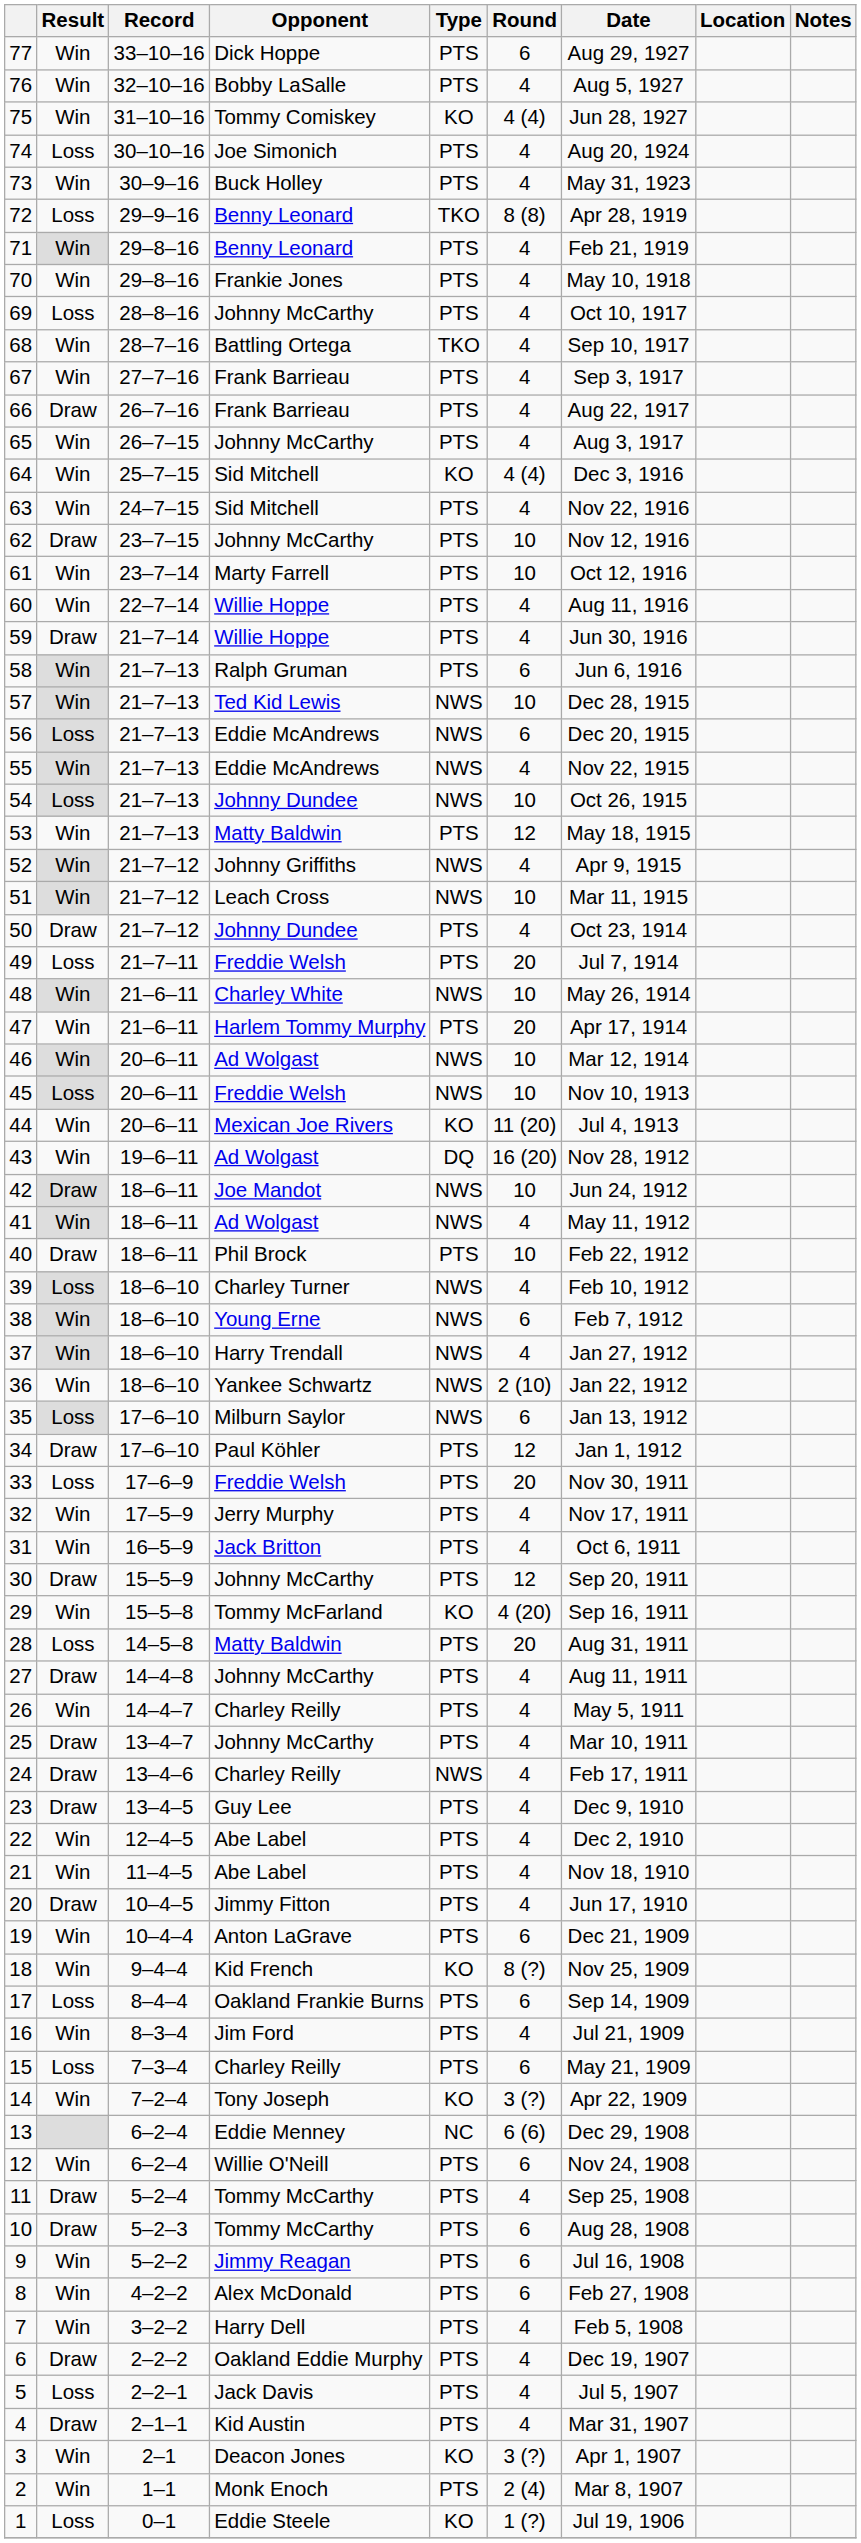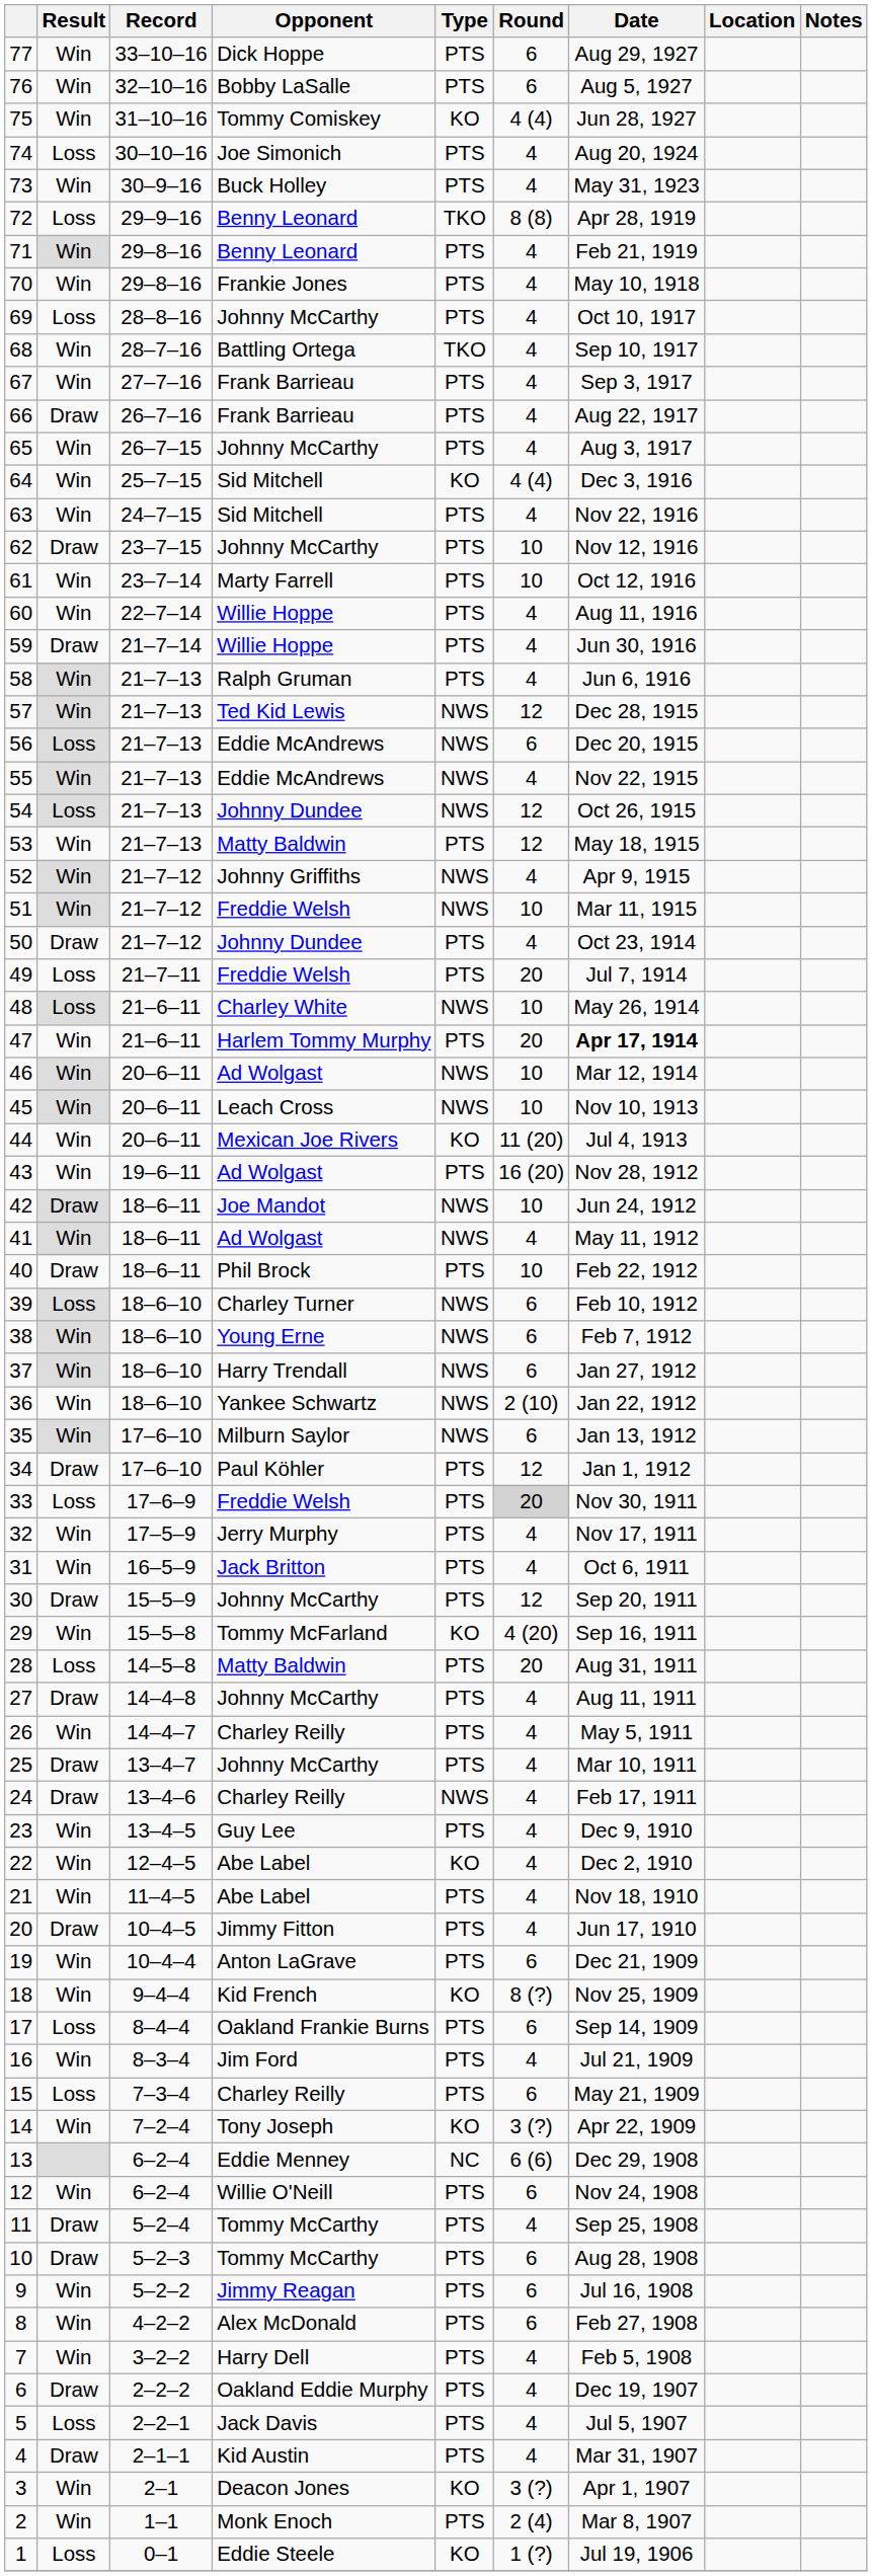76 | Round: 4 -> 6
58 | Round: 6 -> 4
57 | Round: 10 -> 12
54 | Round: 10 -> 12
51 | Opponent: Leach Cross -> Freddie Welsh
48 | Result: Win -> Loss
47 | Date: normal -> bold
45 | Result: Loss -> Win
45 | Opponent: Freddie Welsh -> Leach Cross
43 | Type: DQ -> PTS
39 | Round: 4 -> 6
37 | Round: 4 -> 6
35 | Result: Loss -> Win
33 | Round: no background -> lightgrey background
23 | Result: Draw -> Win
22 | Type: PTS -> KO
